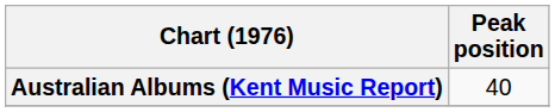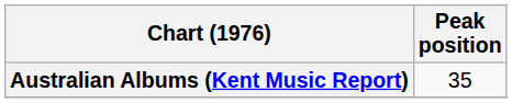Australian Albums (Kent Music Report) | Peak position: 40 -> 35
